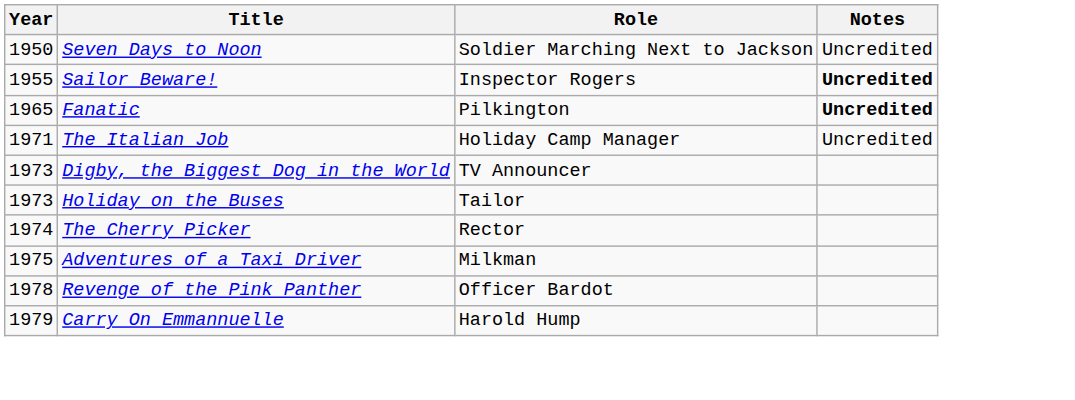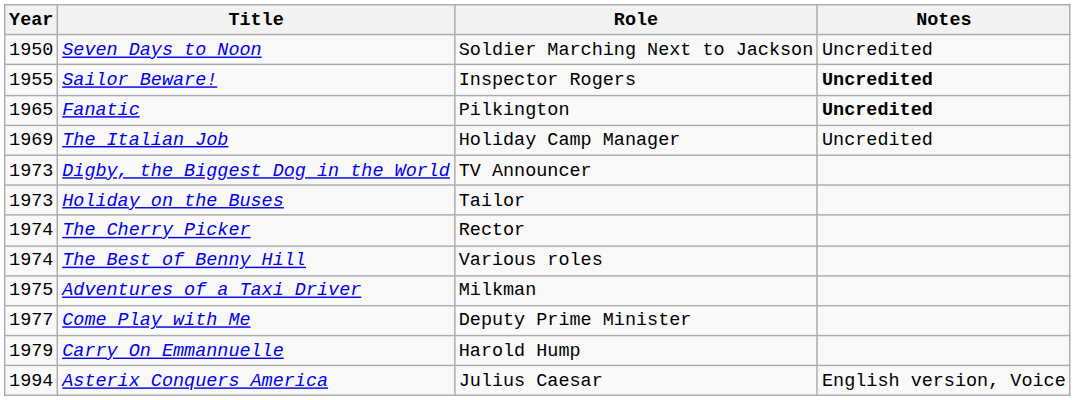The Italian Job | Year: 1971 -> 1969
+ row: 1974 | The Best of Benny Hill | Various roles
+ row: 1977 | Come Play with Me | Deputy Prime Minister
- row: 1978 | Revenge of the Pink Panther | Officer Bardot
+ row: 1994 | Asterix Conquers America | Julius Caesar | English version, Voice
